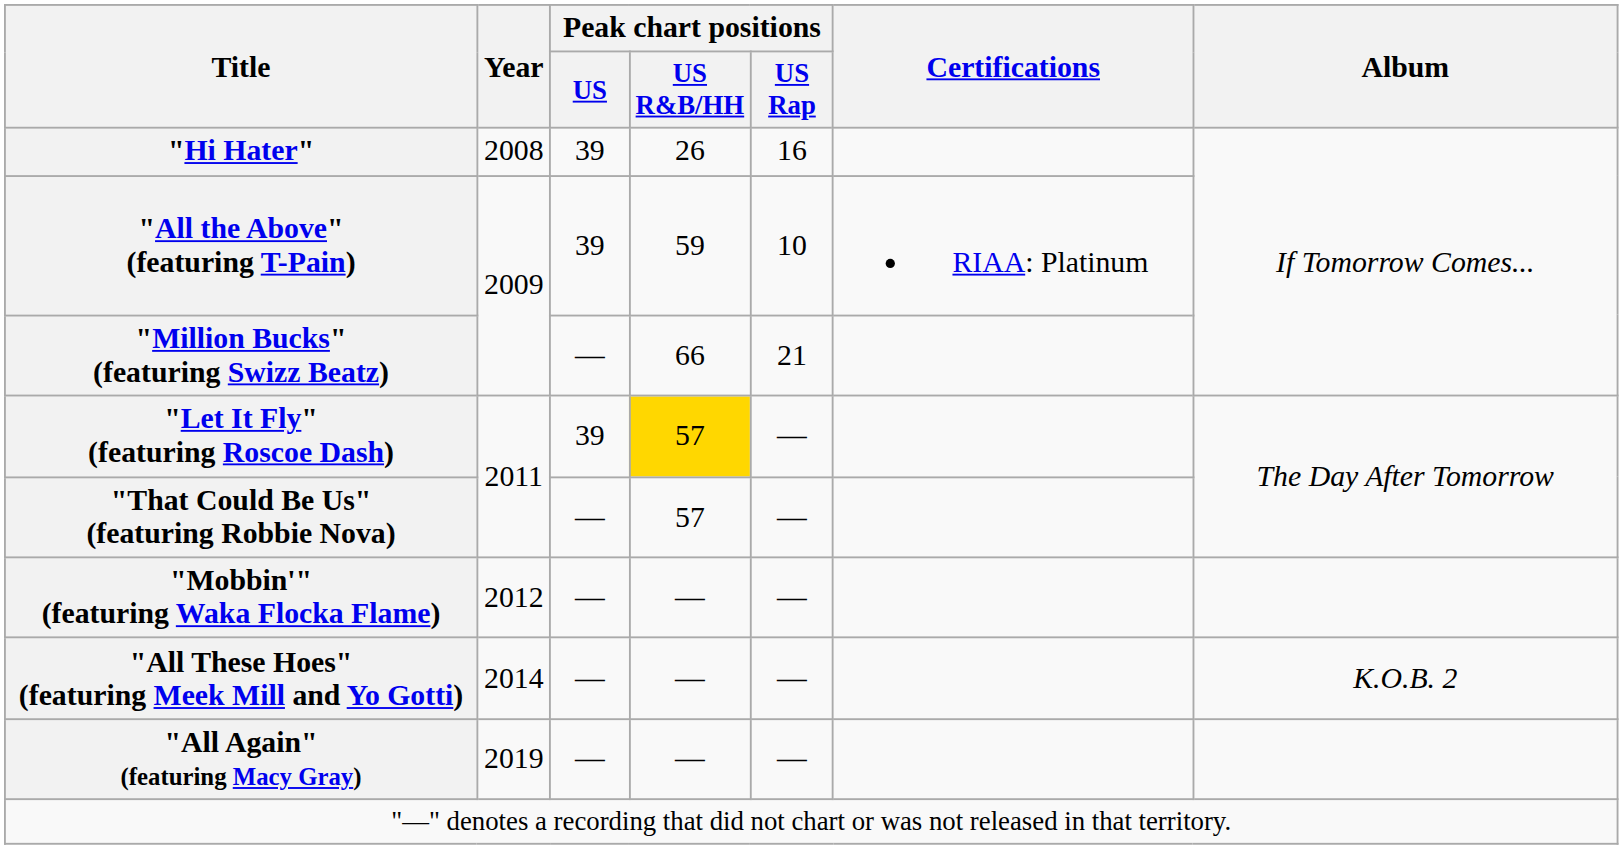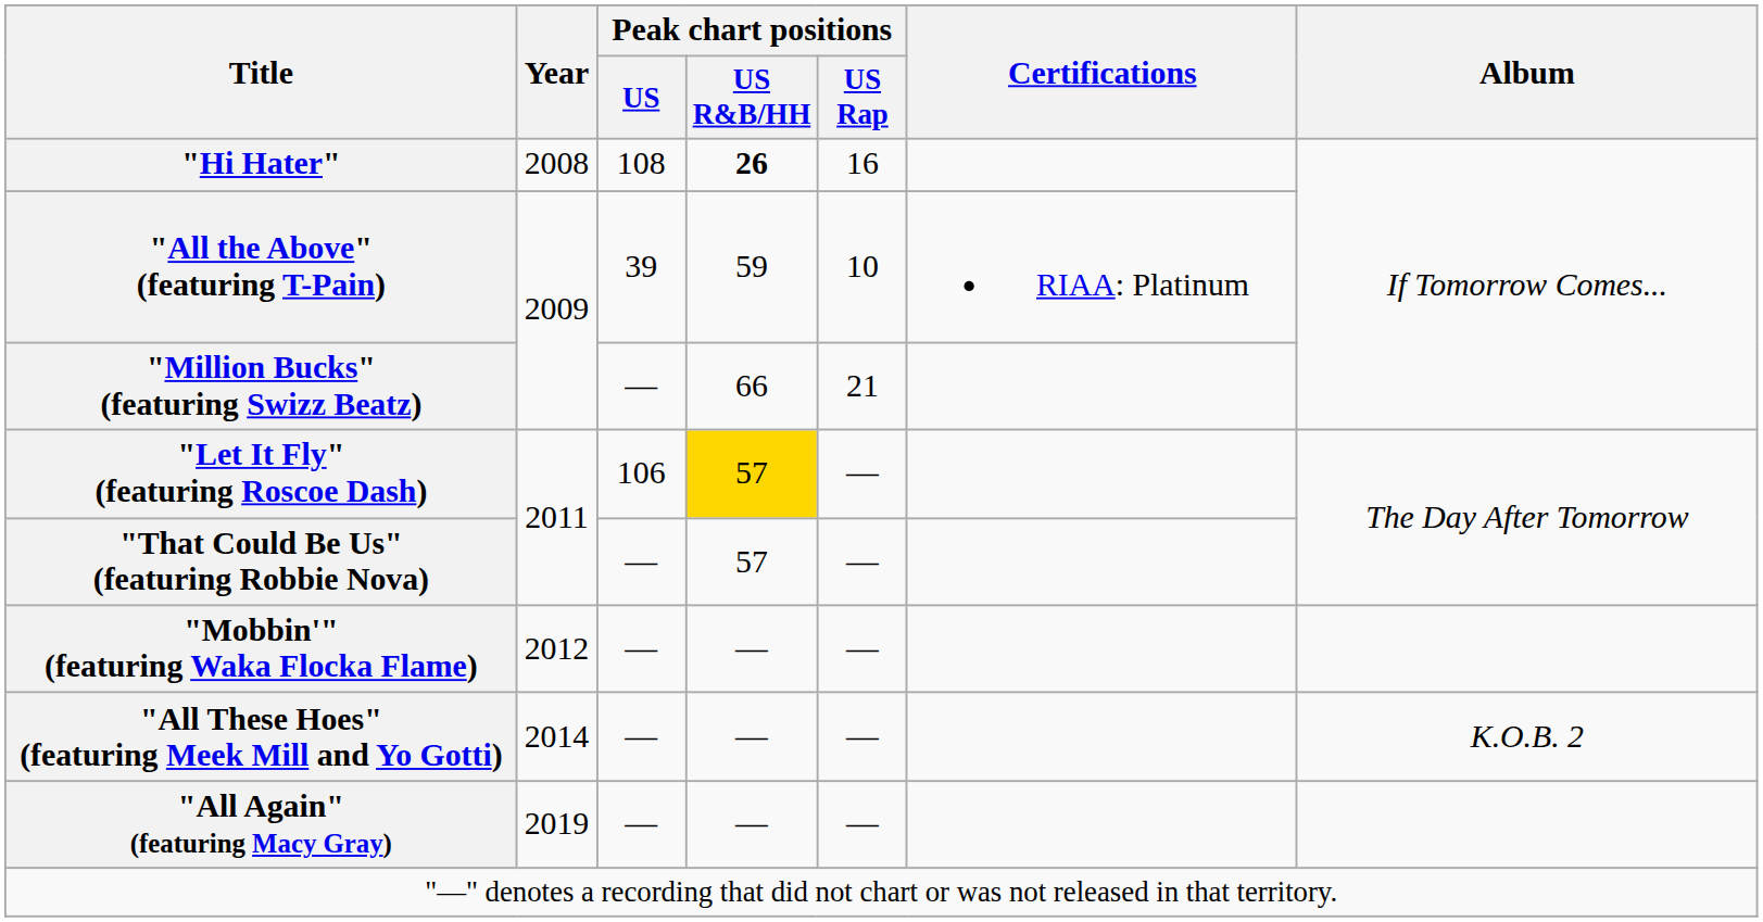"Hi Hater" | Peak chart positions / US: 39 -> 108
"Hi Hater" | Peak chart positions / US R&B/HH: normal -> bold
"Let It Fly" (featuring Roscoe Dash) | Peak chart positions / US: 39 -> 106
